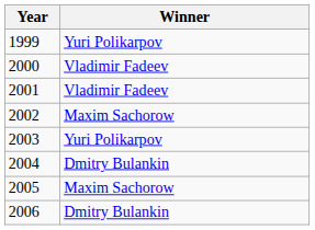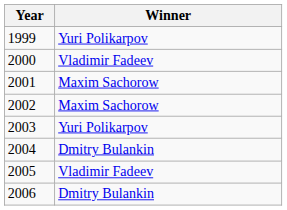2001 | Winner: Vladimir Fadeev -> Maxim Sachorow
2005 | Winner: Maxim Sachorow -> Vladimir Fadeev
